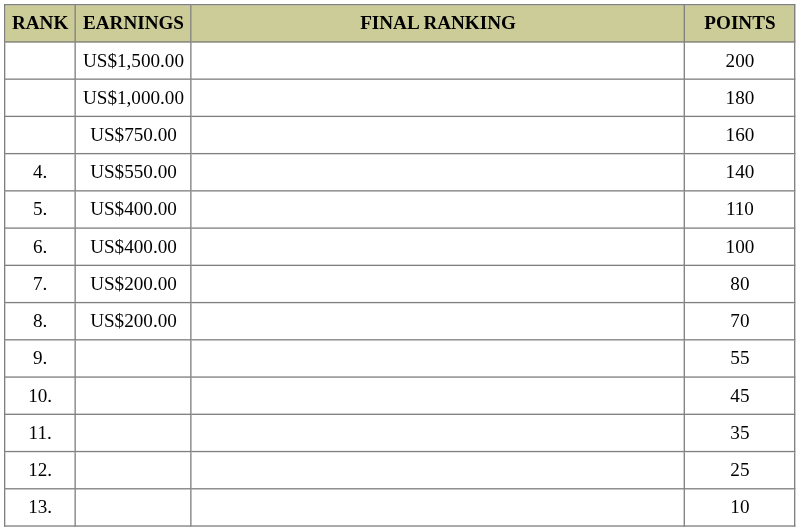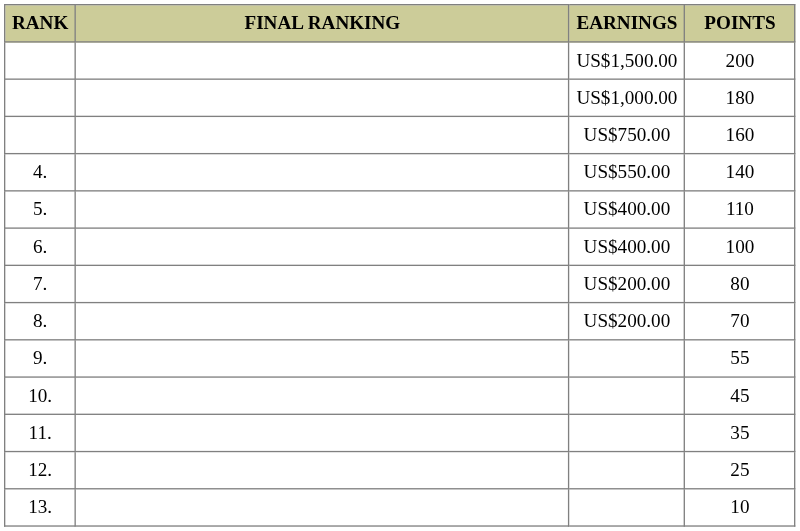columns swapped: FINAL RANKING <-> EARNINGS
